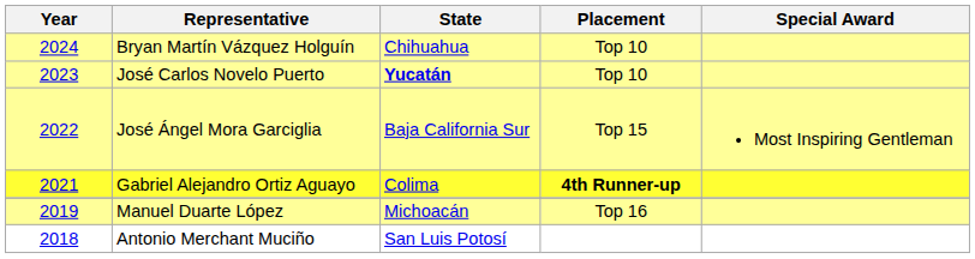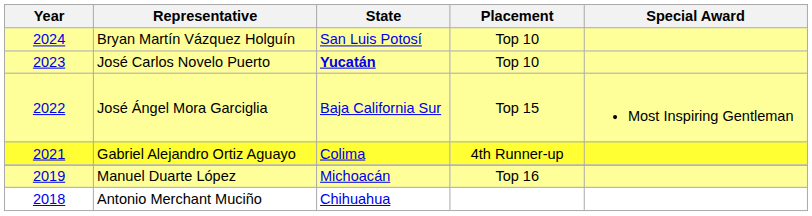Bryan Martín Vázquez Holguín | State: Chihuahua -> San Luis Potosí
Gabriel Alejandro Ortiz Aguayo | Placement: bold -> normal
Antonio Merchant Muciño | State: San Luis Potosí -> Chihuahua
